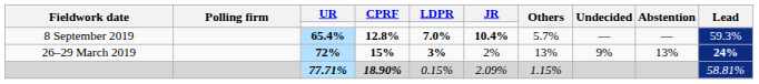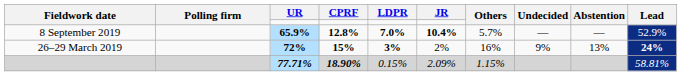8 September 2019 | UR: 65.4% -> 65.9%
8 September 2019 | Lead: 59.3% -> 52.9%
26–29 March 2019 | Others: 13% -> 16%
